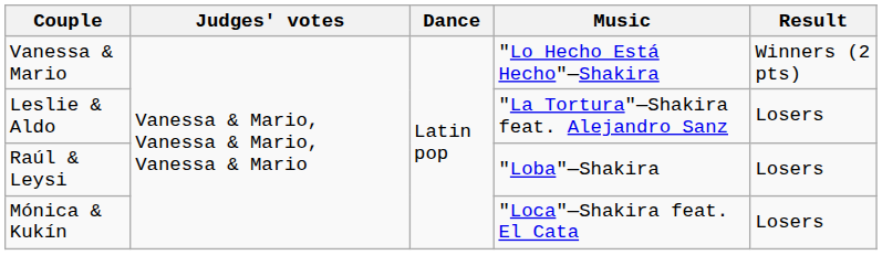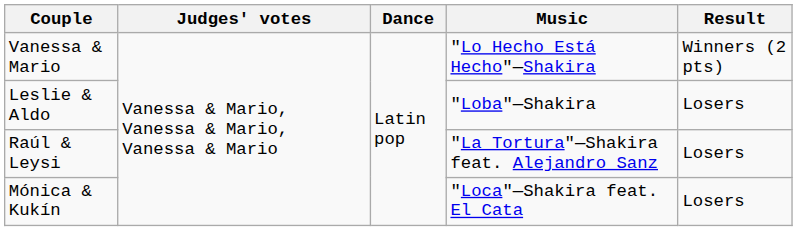Leslie & Aldo | Music: "La Tortura"—Shakira feat. Alejandro Sanz -> "Loba"—Shakira
Raúl & Leysi | Music: "Loba"—Shakira -> "La Tortura"—Shakira feat. Alejandro Sanz
